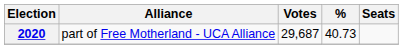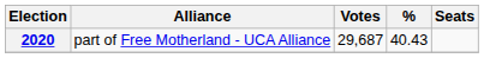2020 | %: 40.73 -> 40.43
